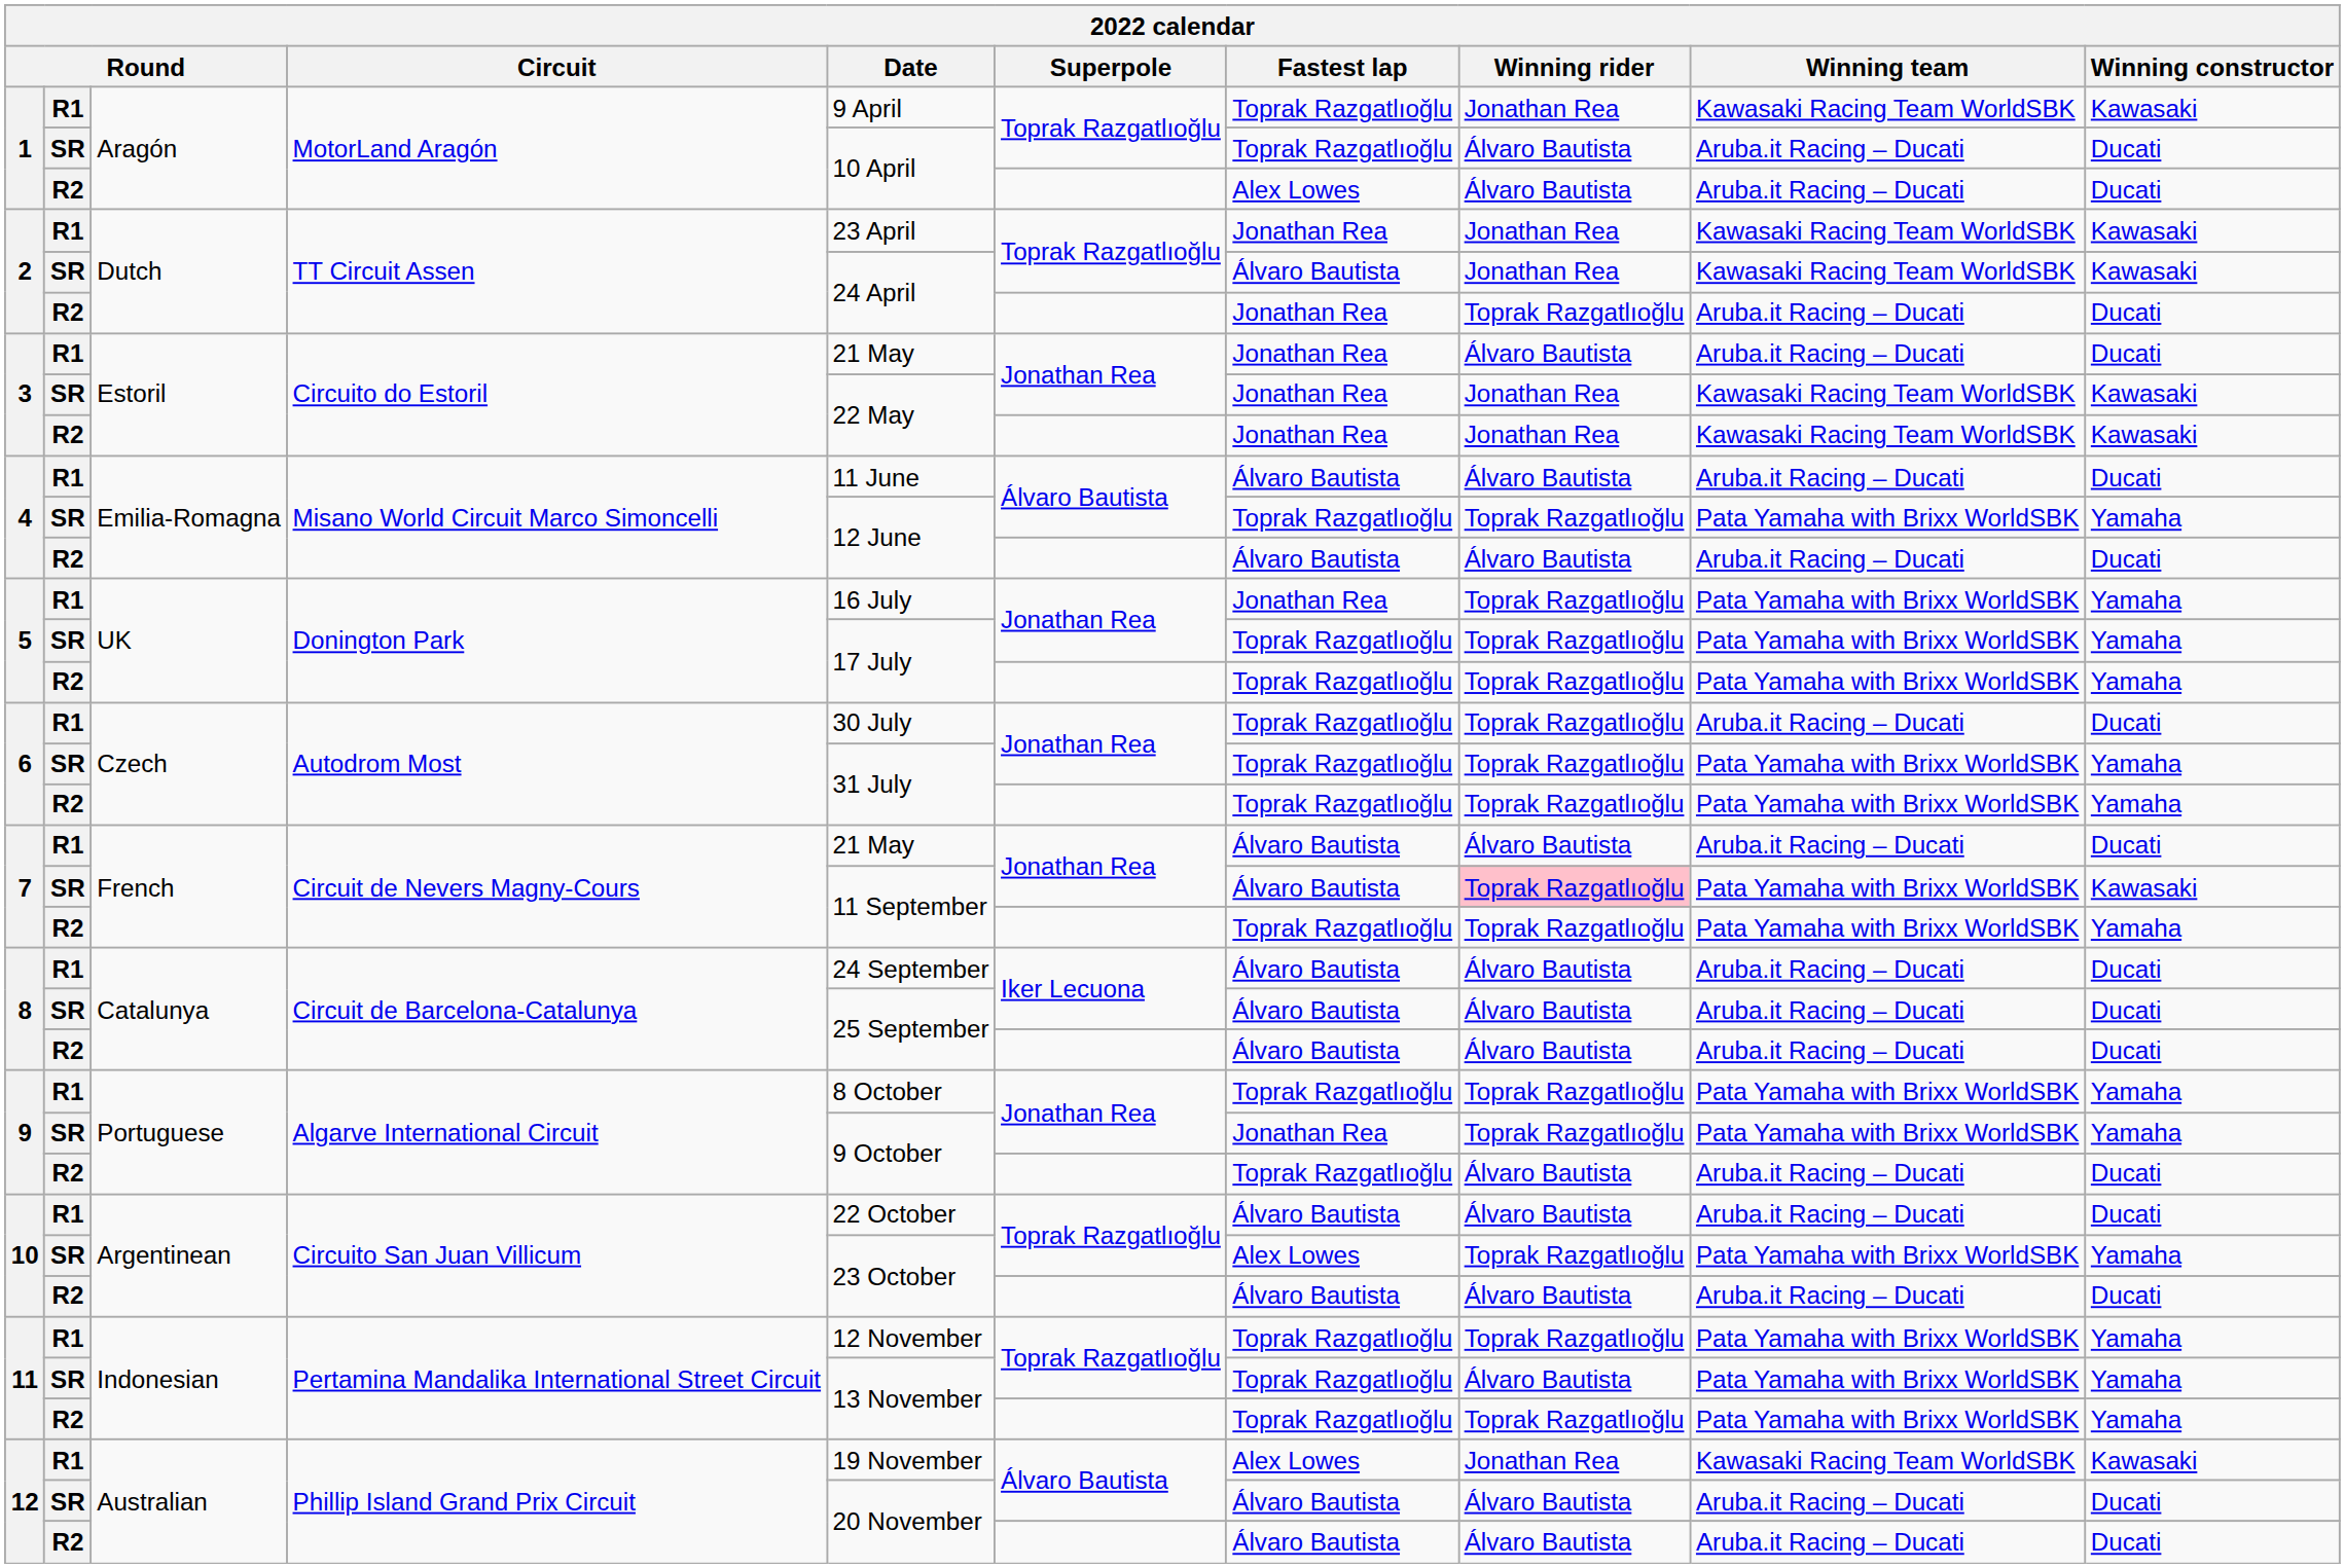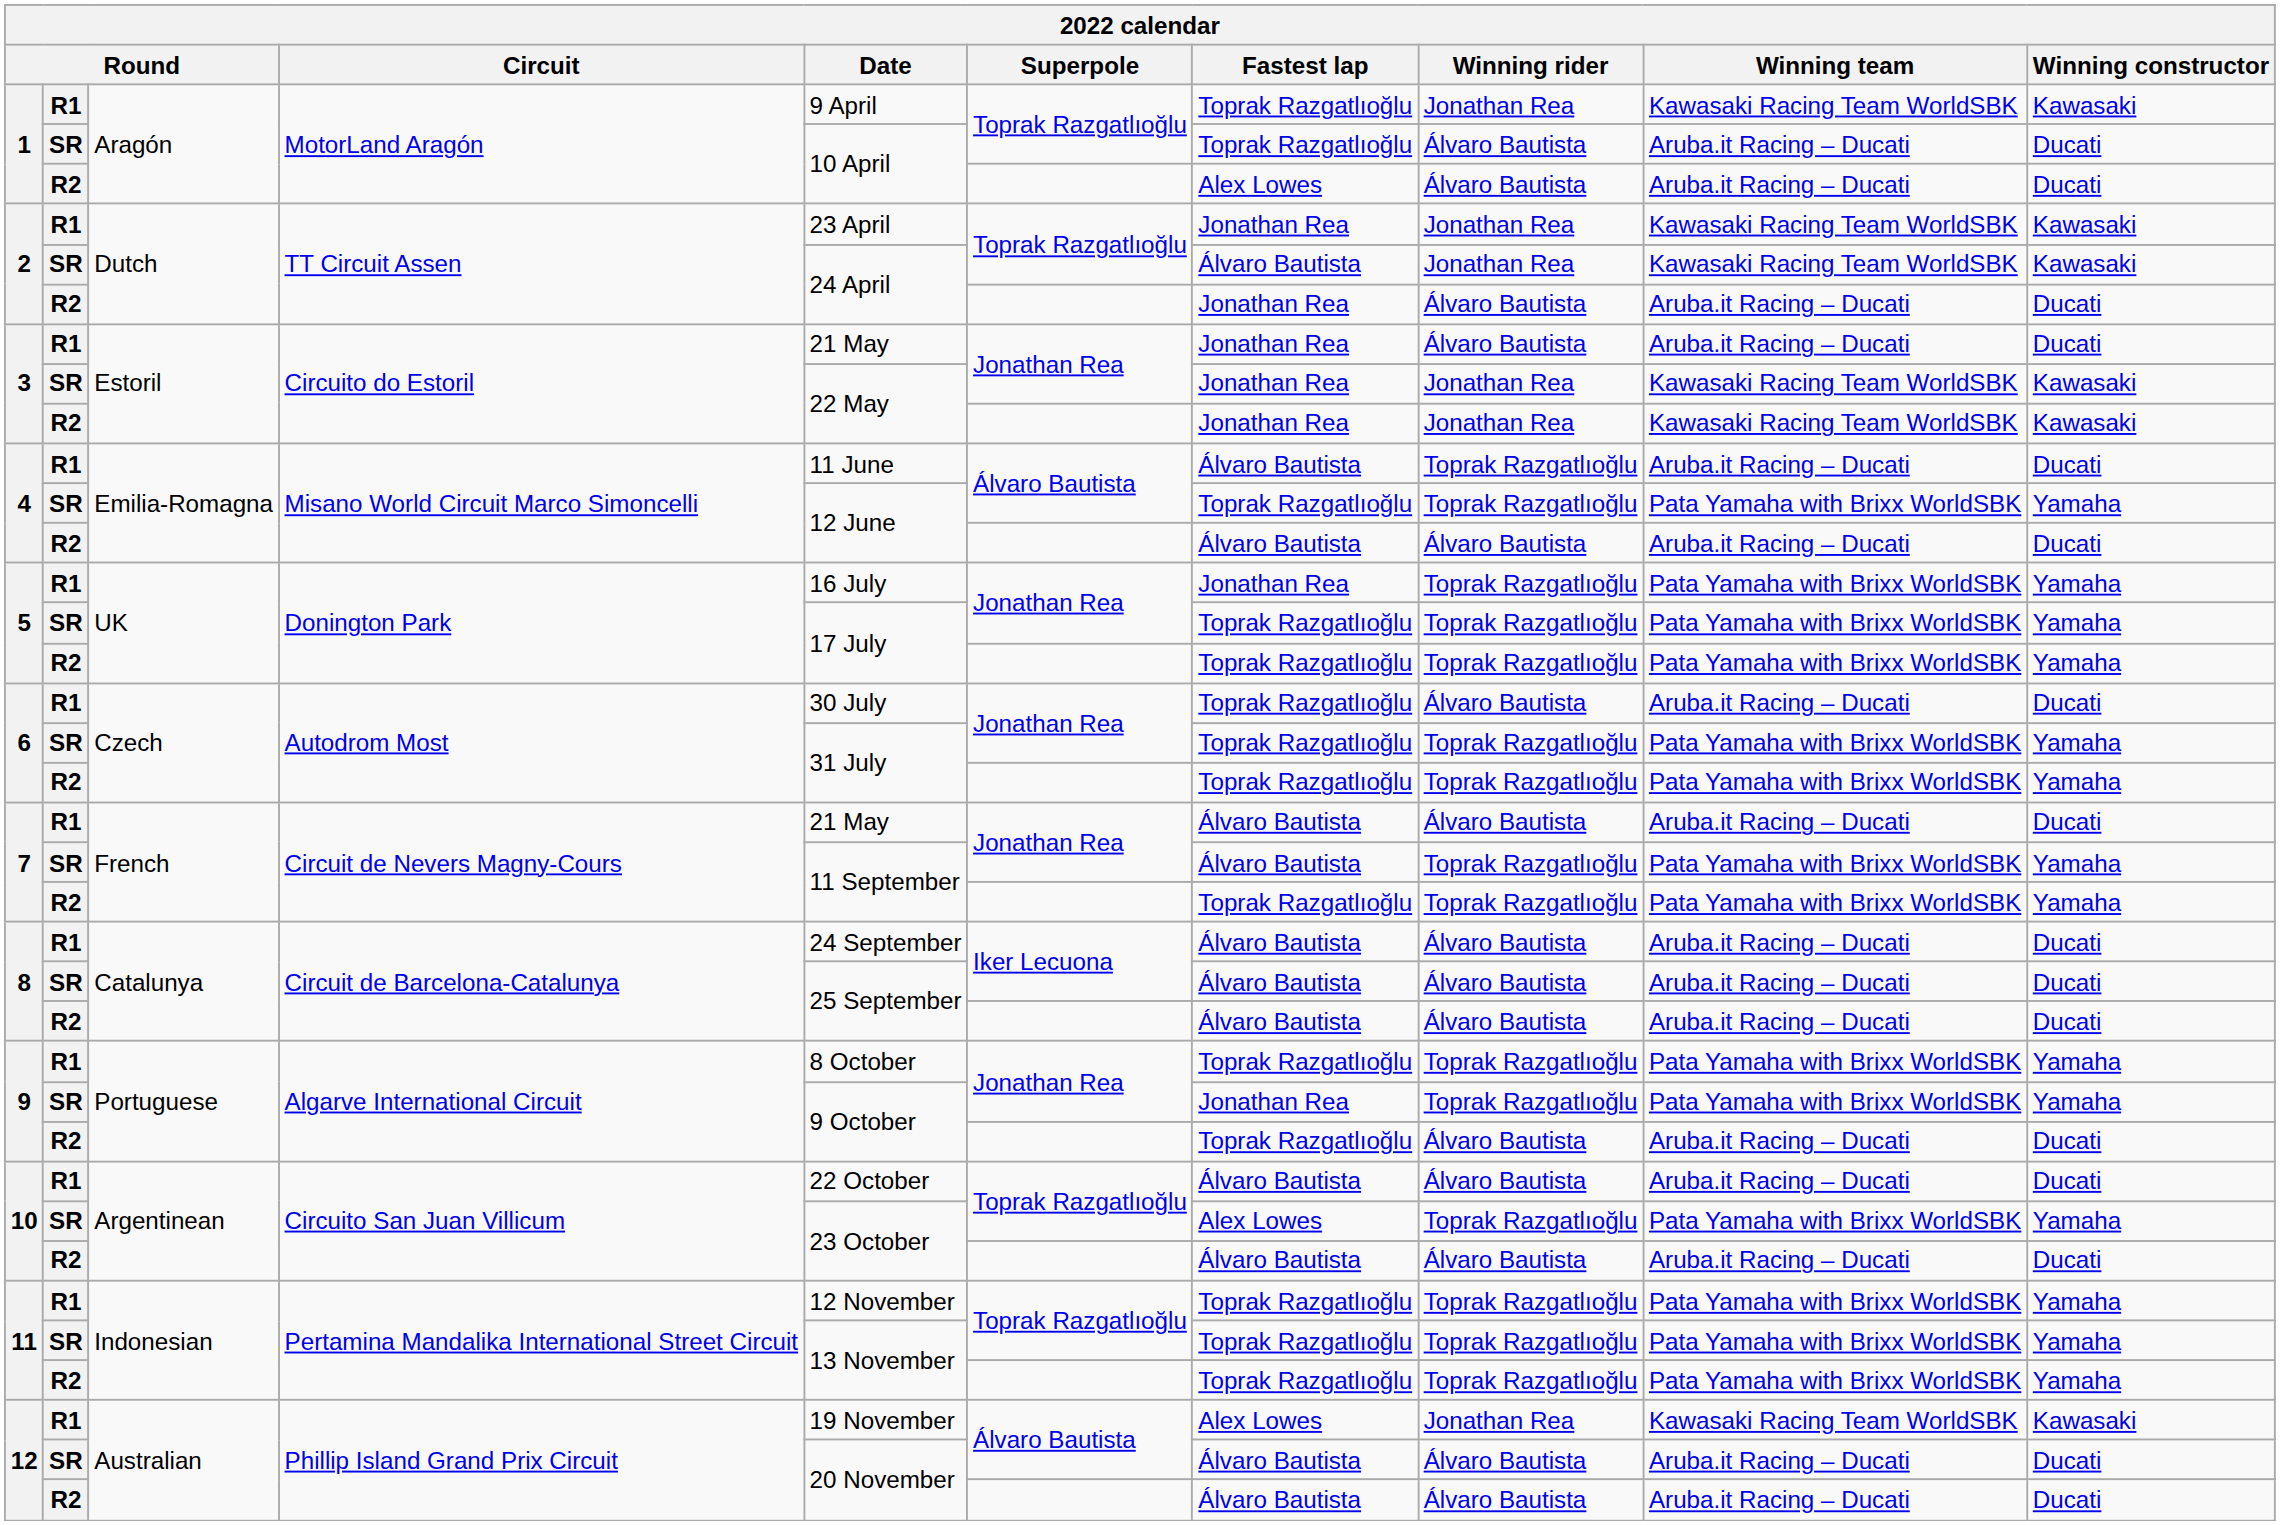2 / R2 | Winning rider: Toprak Razgatlıoğlu -> Álvaro Bautista
4 / R1 | Winning rider: Álvaro Bautista -> Toprak Razgatlıoğlu
6 / R1 | Winning rider: Toprak Razgatlıoğlu -> Álvaro Bautista
7 / SR | Winning rider: pink background -> no background
7 / SR | Winning constructor: Kawasaki -> Yamaha
11 / SR | Winning rider: Álvaro Bautista -> Toprak Razgatlıoğlu
